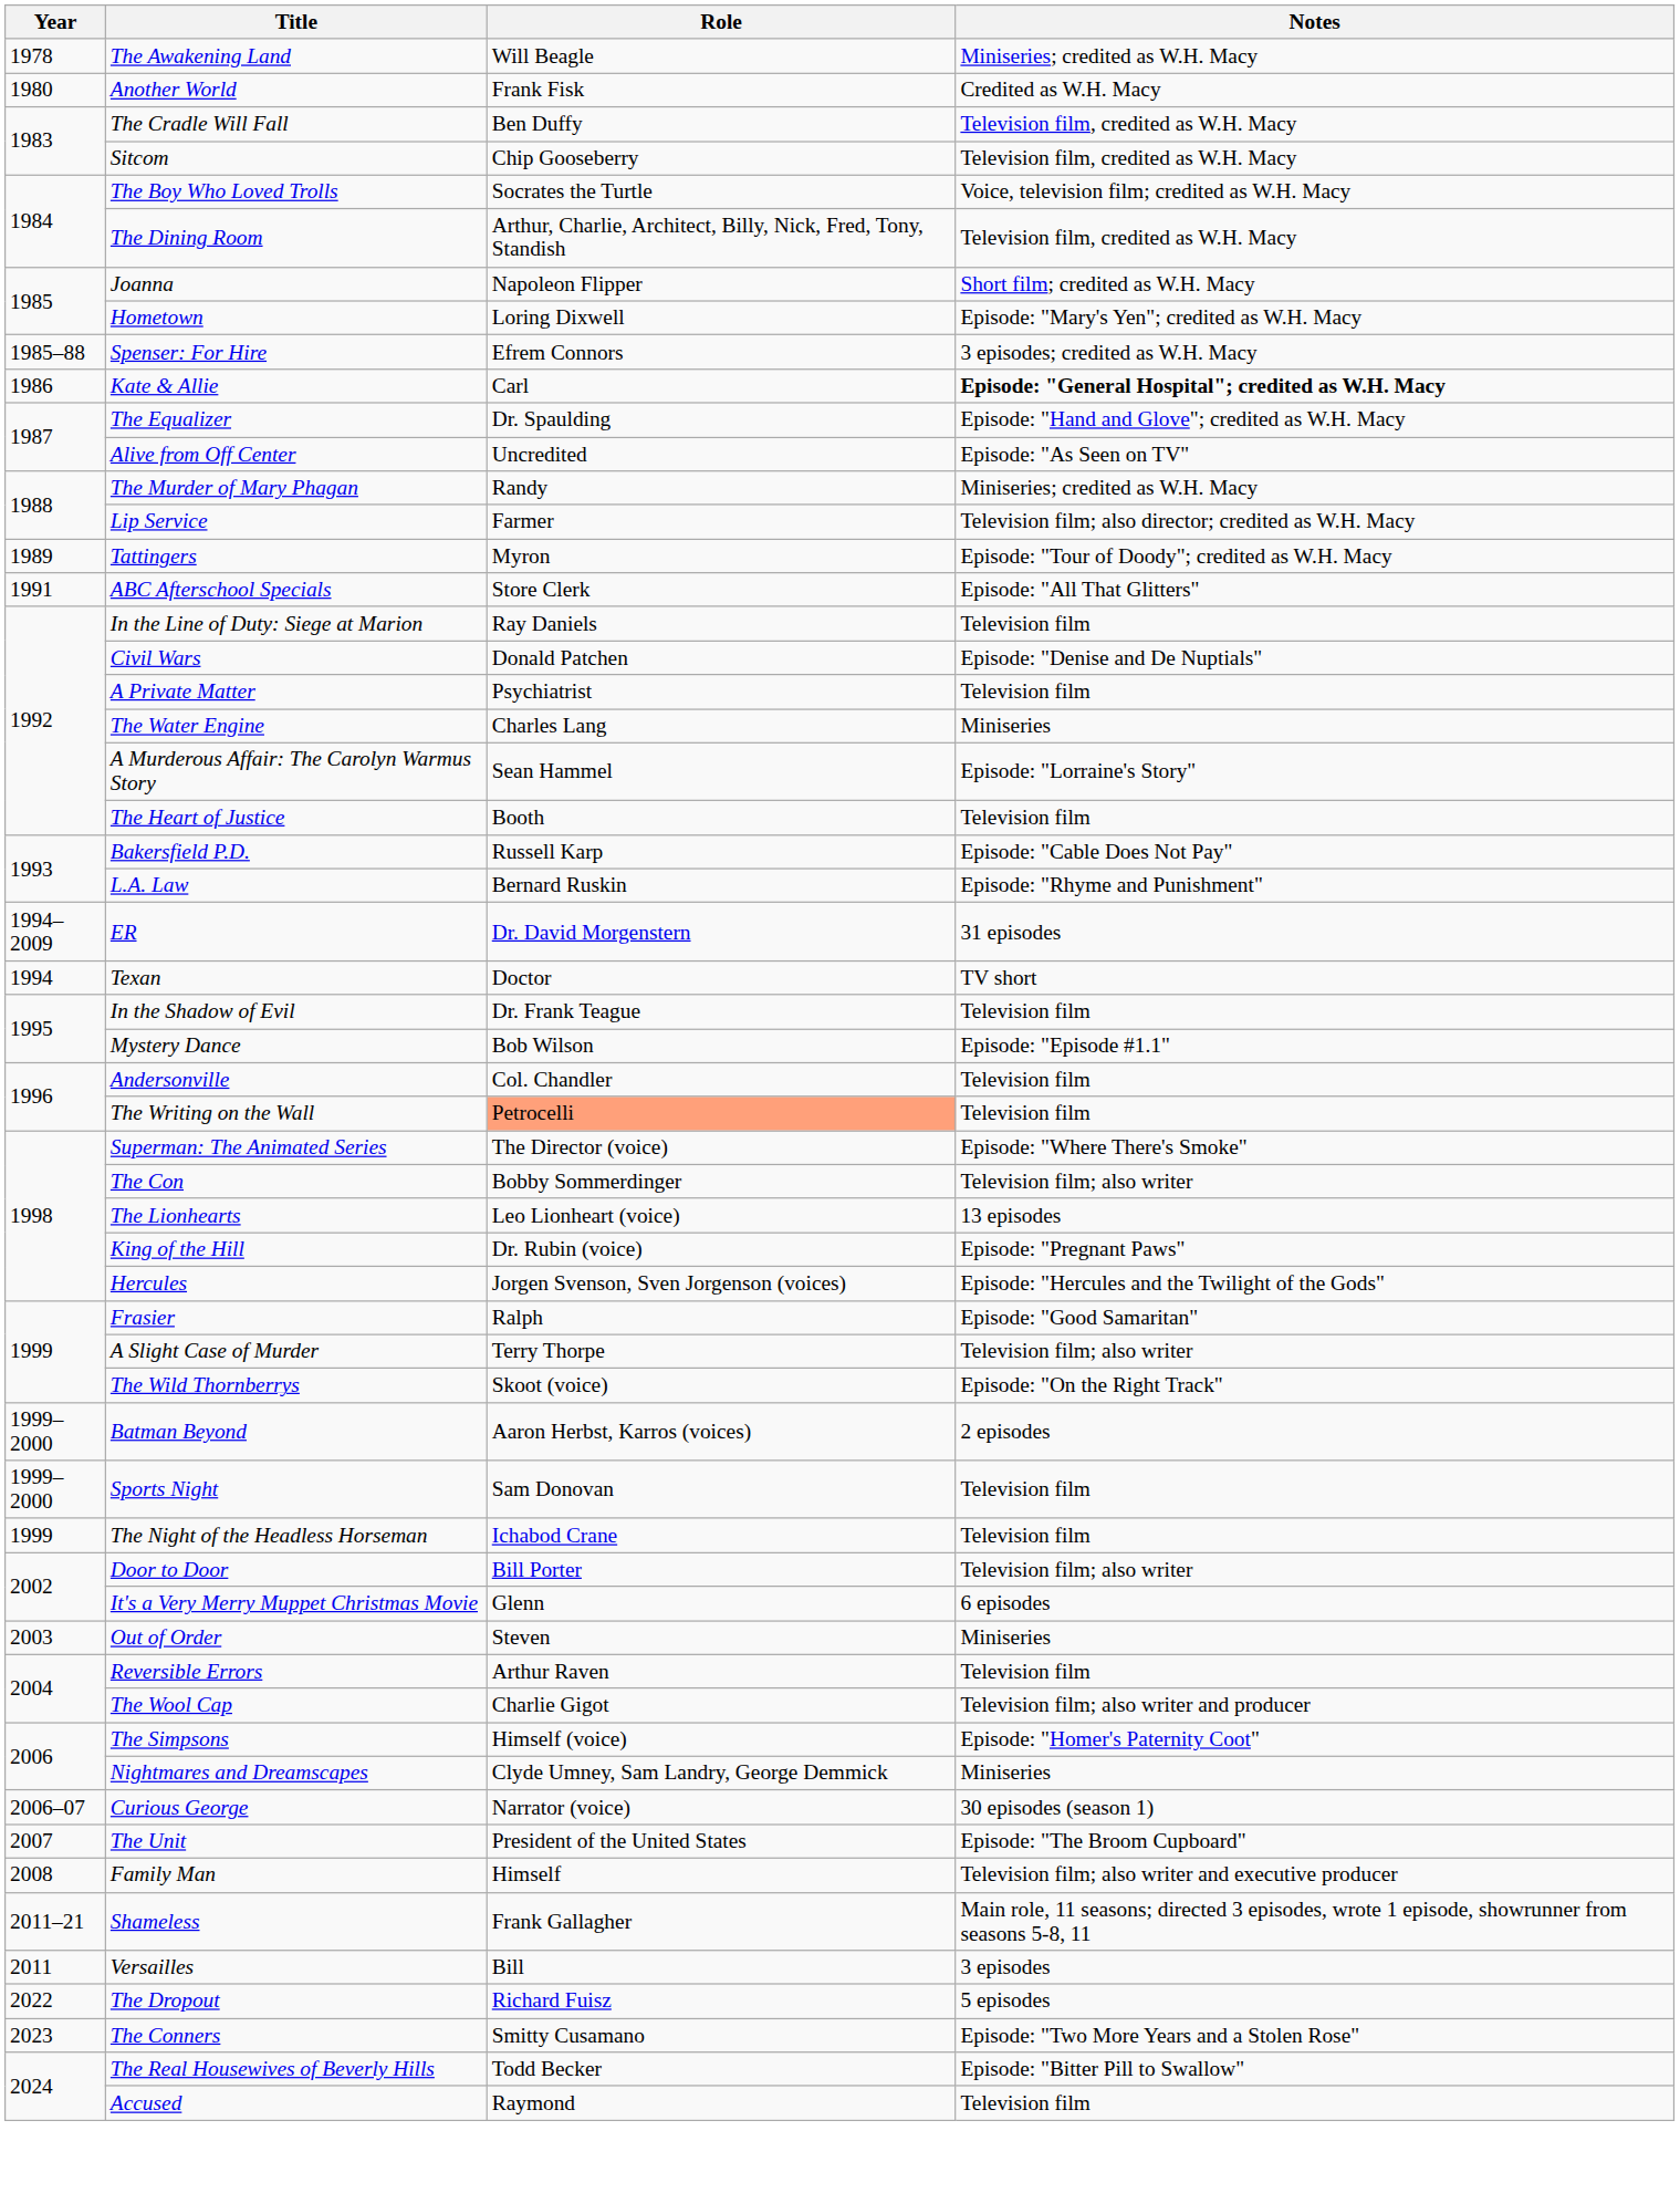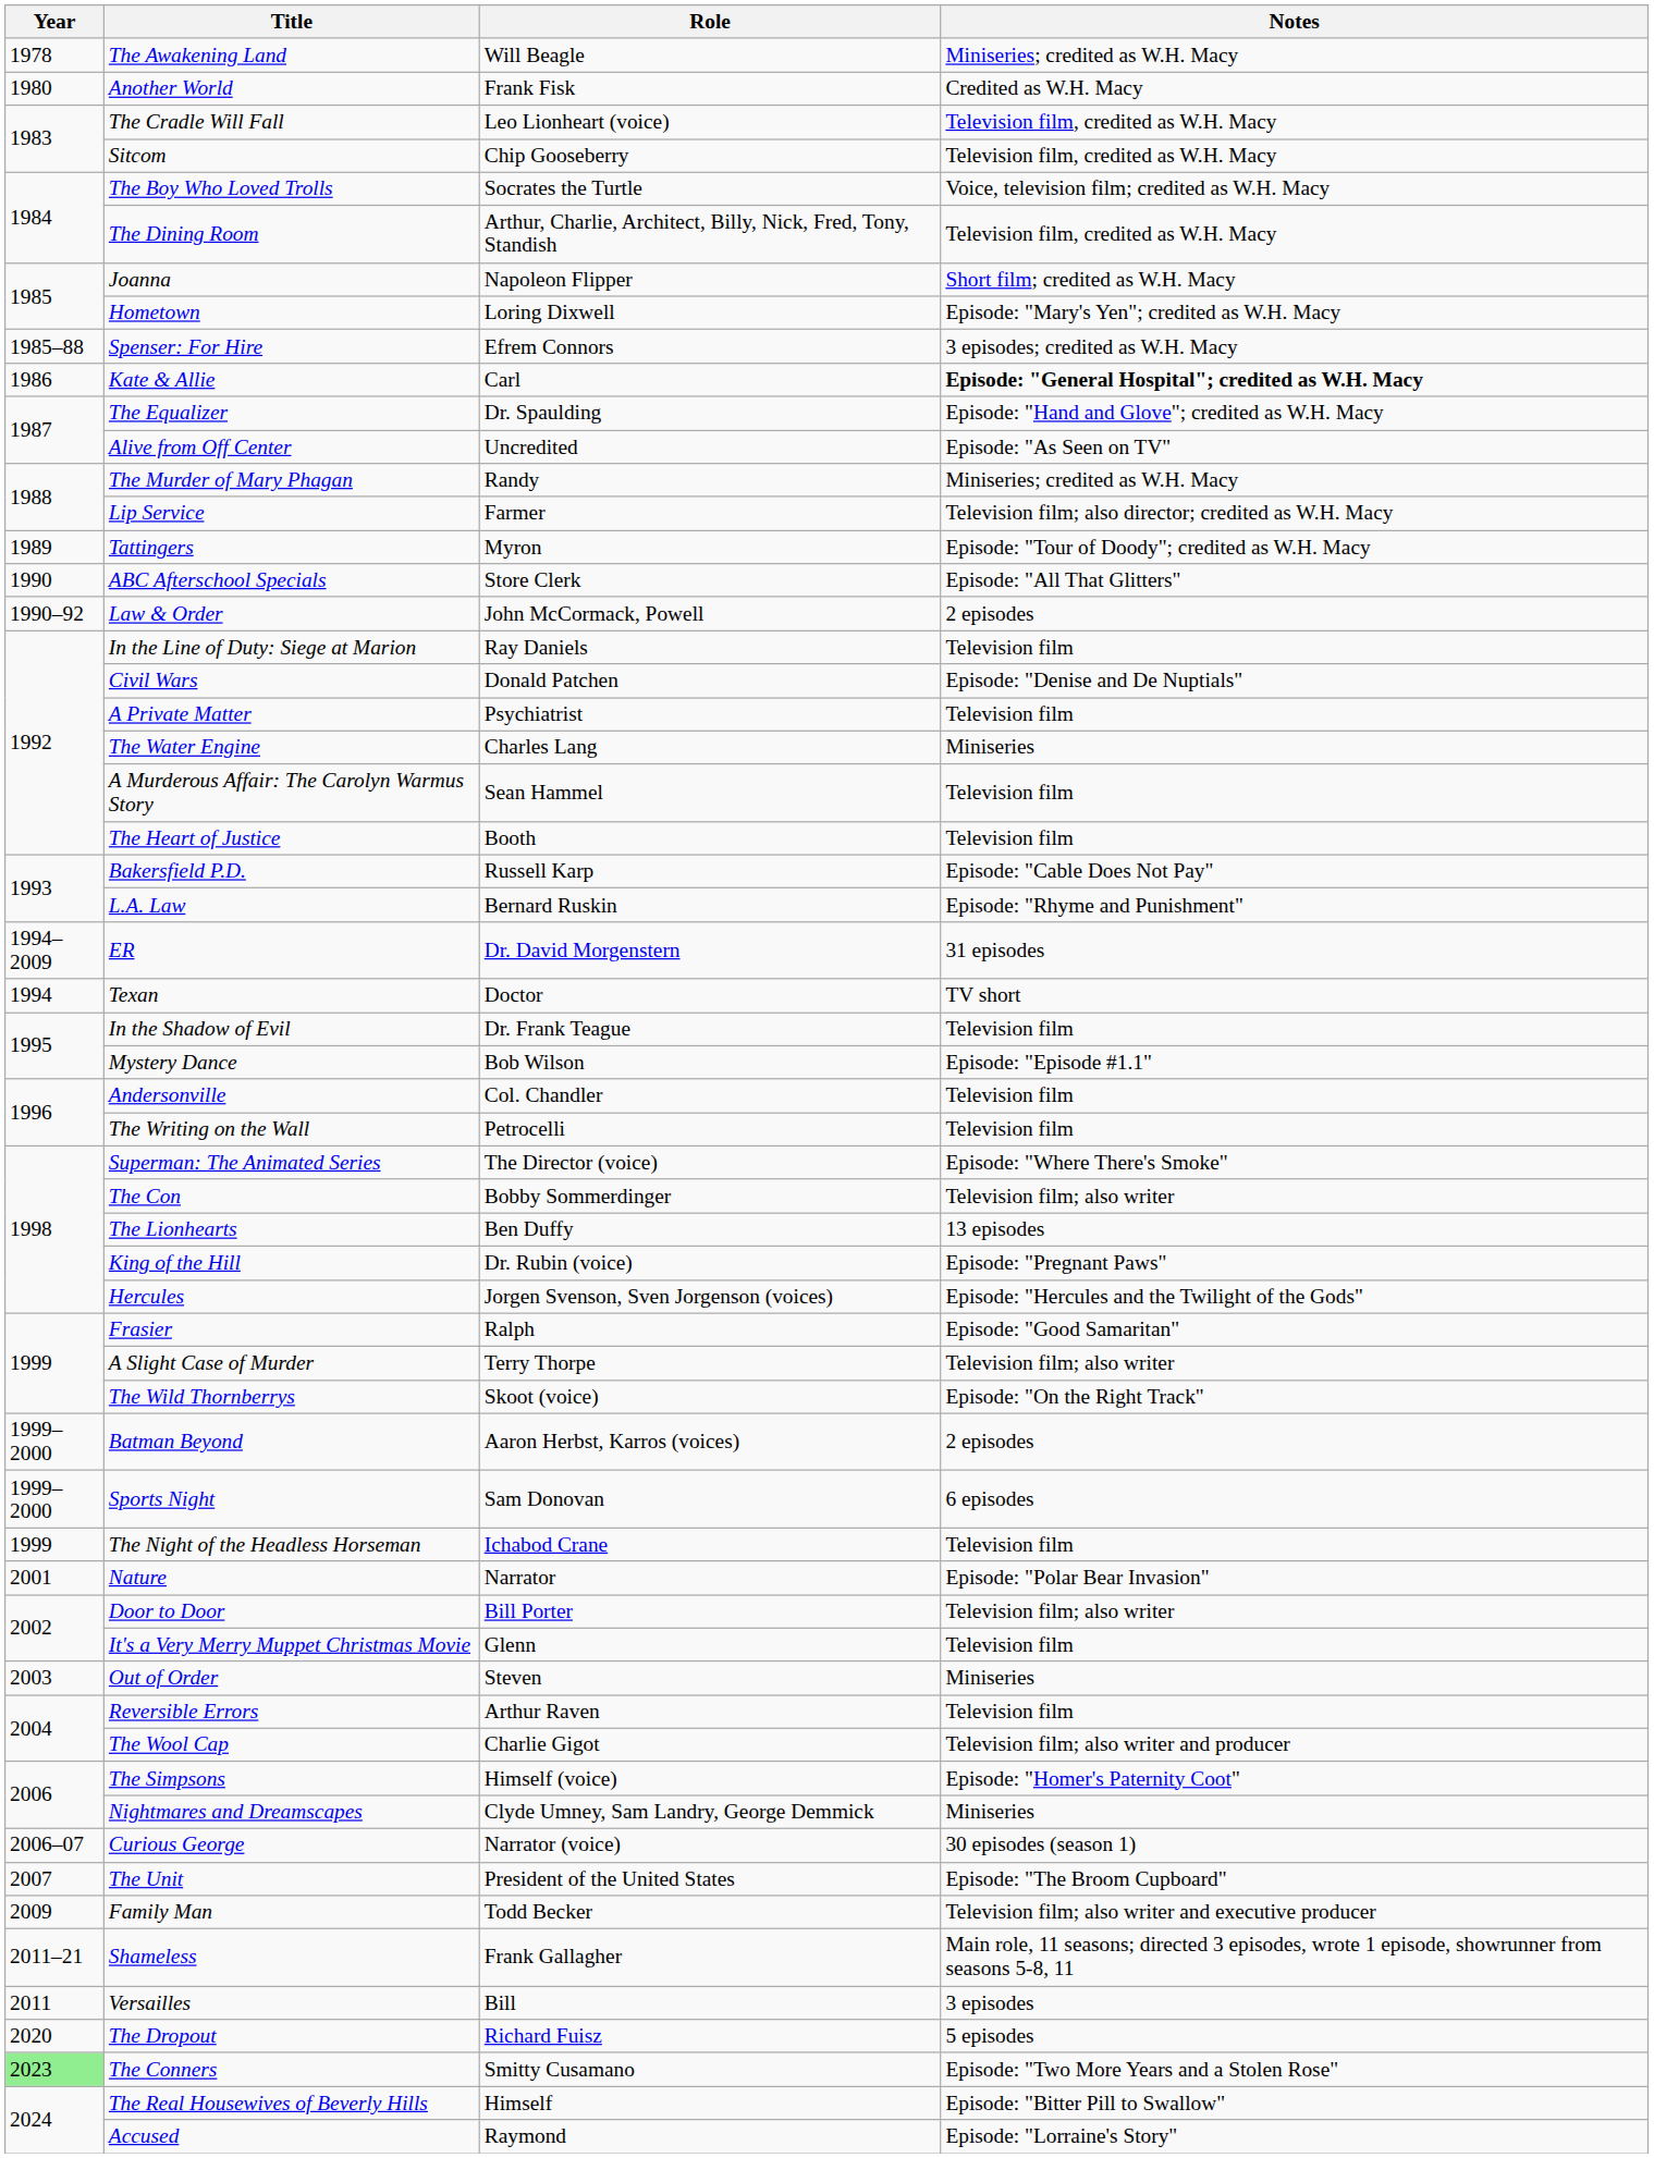The Cradle Will Fall | Role: Ben Duffy -> Leo Lionheart (voice)
ABC Afterschool Specials | Year: 1991 -> 1990
+ row: 1990–92 | Law & Order | John McCormack, Powell | 2 episodes
A Murderous Affair: The Carolyn Warmus Story | Notes: Episode: "Lorraine's Story" -> Television film
The Writing on the Wall | Role: lightsalmon background -> no background
The Lionhearts | Role: Leo Lionheart (voice) -> Ben Duffy
Sports Night | Notes: Television film -> 6 episodes
+ row: 2001 | Nature | Narrator | Episode: "Polar Bear Invasion"
It's a Very Merry Muppet Christmas Movie | Notes: 6 episodes -> Television film
Family Man | Year: 2008 -> 2009
Family Man | Role: Himself -> Todd Becker
The Dropout | Year: 2022 -> 2020
The Conners | Year: no background -> lightgreen background
The Real Housewives of Beverly Hills | Role: Todd Becker -> Himself
Accused | Notes: Television film -> Episode: "Lorraine's Story"
